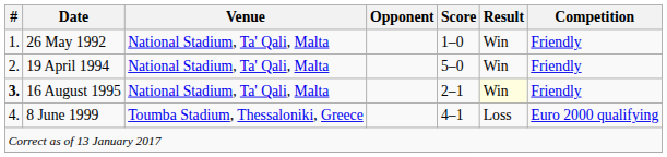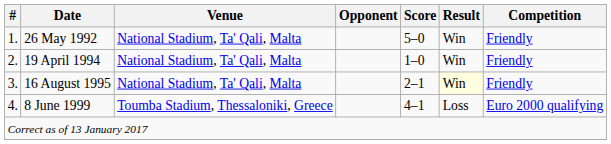26 May 1992 | Score: 1–0 -> 5–0
19 April 1994 | Score: 5–0 -> 1–0
16 August 1995 | #: bold -> normal
